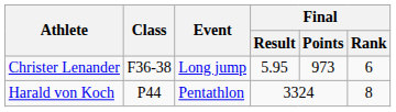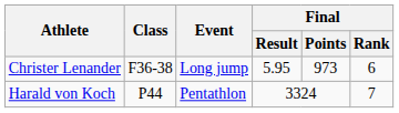Harald von Koch | Final / Rank: 8 -> 7
